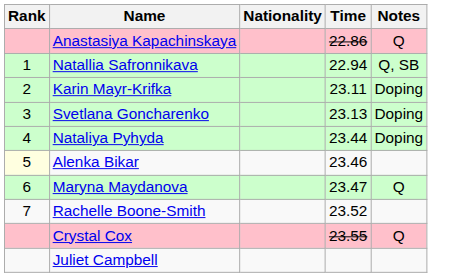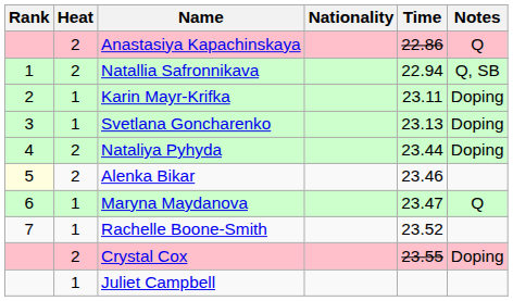+ column: Heat | 2 | 2 | 1 | 1 | 2 | 2 | 1 | 1 | 2 | 1
Crystal Cox | Notes: Q -> Doping
